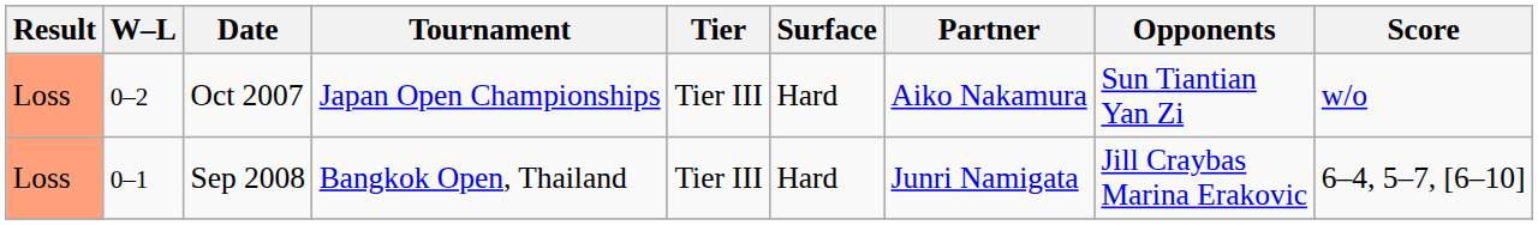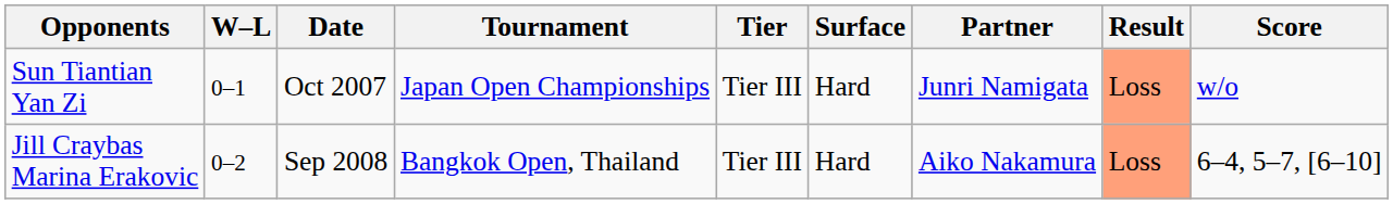columns swapped: Result <-> Opponents
Oct 2007 | W–L: 0–2 -> 0–1
Oct 2007 | Partner: Aiko Nakamura -> Junri Namigata
Sep 2008 | W–L: 0–1 -> 0–2
Sep 2008 | Partner: Junri Namigata -> Aiko Nakamura
